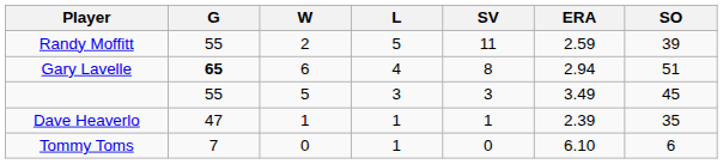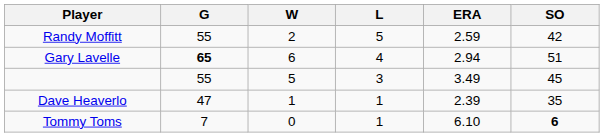- column: SV | 11 | 8 | 3 | 1 | 0
Randy Moffitt | SO: 39 -> 42
Tommy Toms | SO: normal -> bold
